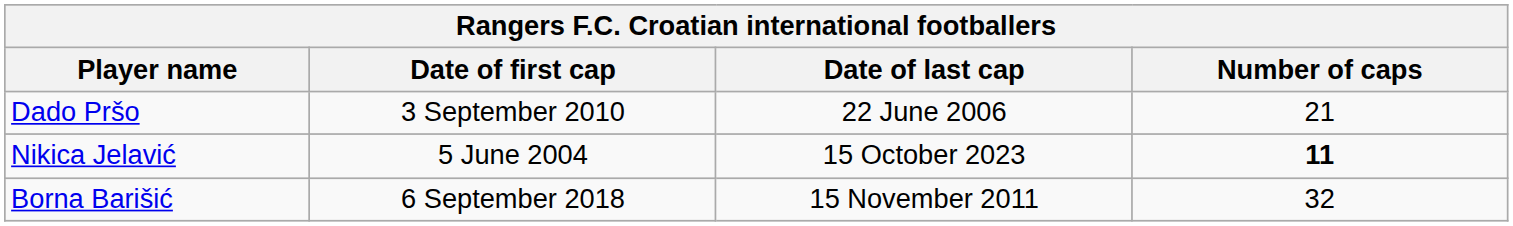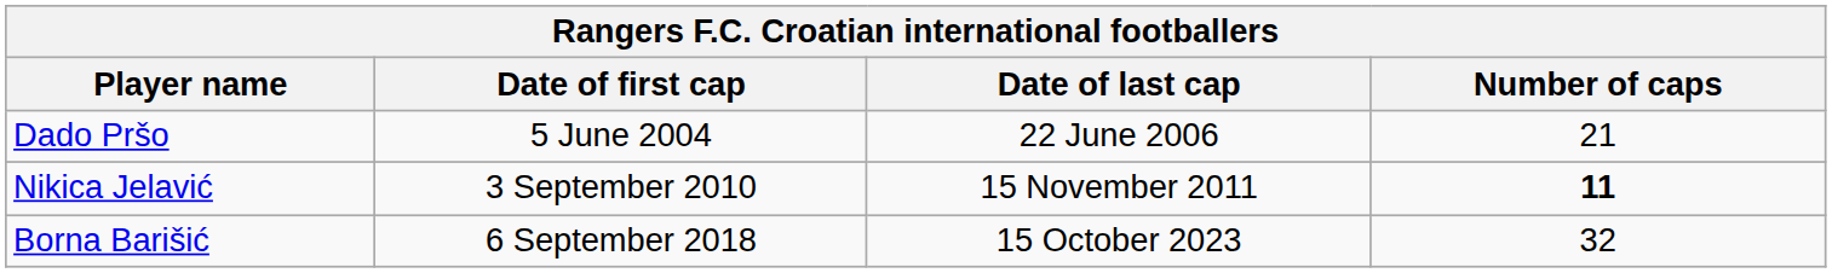Dado Pršo | Date of first cap: 3 September 2010 -> 5 June 2004
Nikica Jelavić | Date of first cap: 5 June 2004 -> 3 September 2010
Nikica Jelavić | Date of last cap: 15 October 2023 -> 15 November 2011
Borna Barišić | Date of last cap: 15 November 2011 -> 15 October 2023
